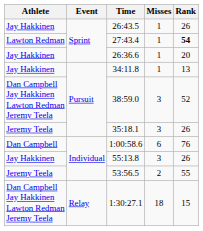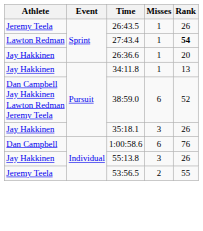26:43.5 | Athlete: Jay Hakkinen -> Jeremy Teela
38:59.0 | Misses: 3 -> 6
35:18.1 | Athlete: Jeremy Teela -> Jay Hakkinen
- row: Dan Campbell Jay Hakkinen Lawton Redman Jeremy Teela | Relay | 1:30:27.1 | 18 | 15
